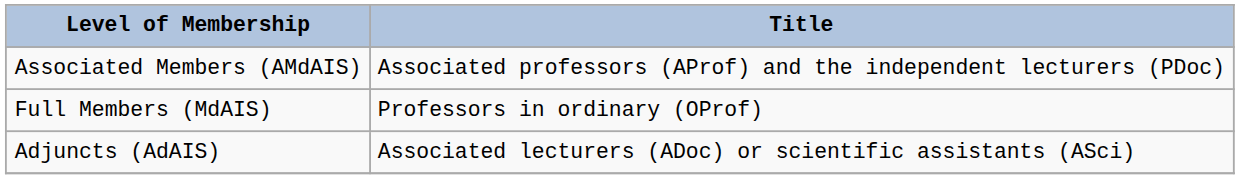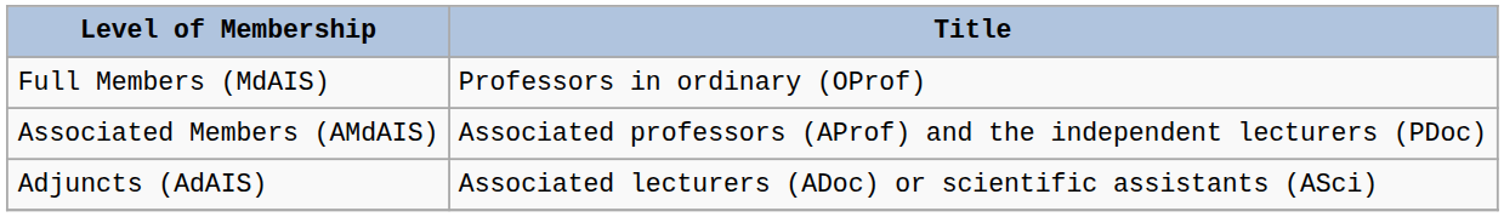rows swapped: Full Members (MdAIS) <-> Associated Members (AMdAIS)
